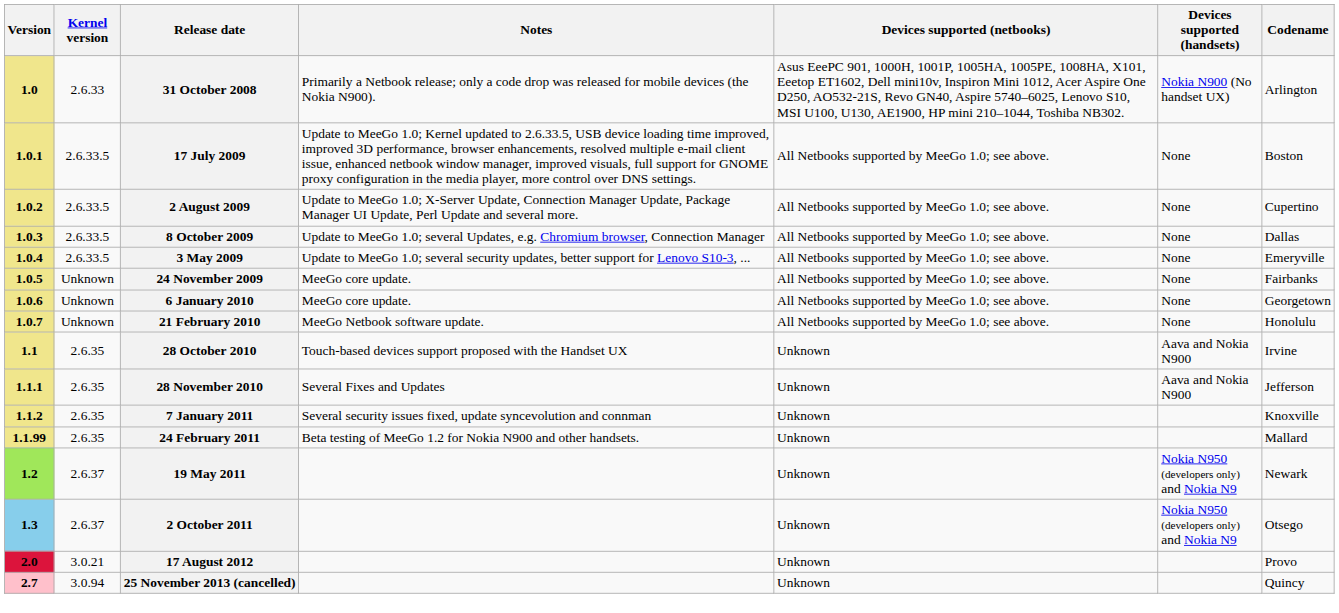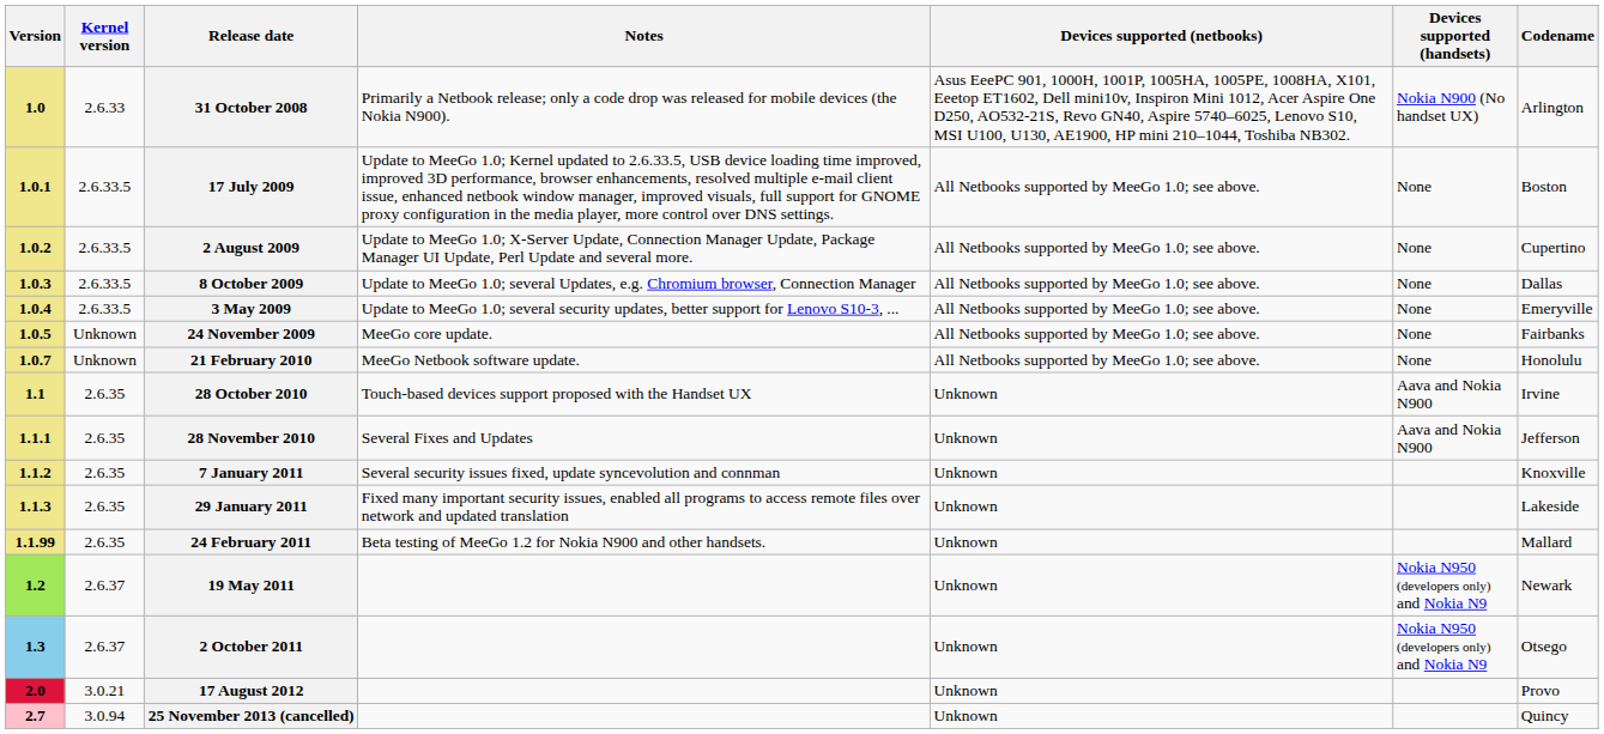- row: 1.0.6 | Unknown | 6 January 2010 | MeeGo core update. | All Netbooks supported by MeeGo 1.0; see above. | None | Georgetown
+ row: 1.1.3 | 2.6.35 | 29 January 2011 | Fixed many important security issues, enabled all programs to access remote files over network and updated translation | Unknown | Lakeside
